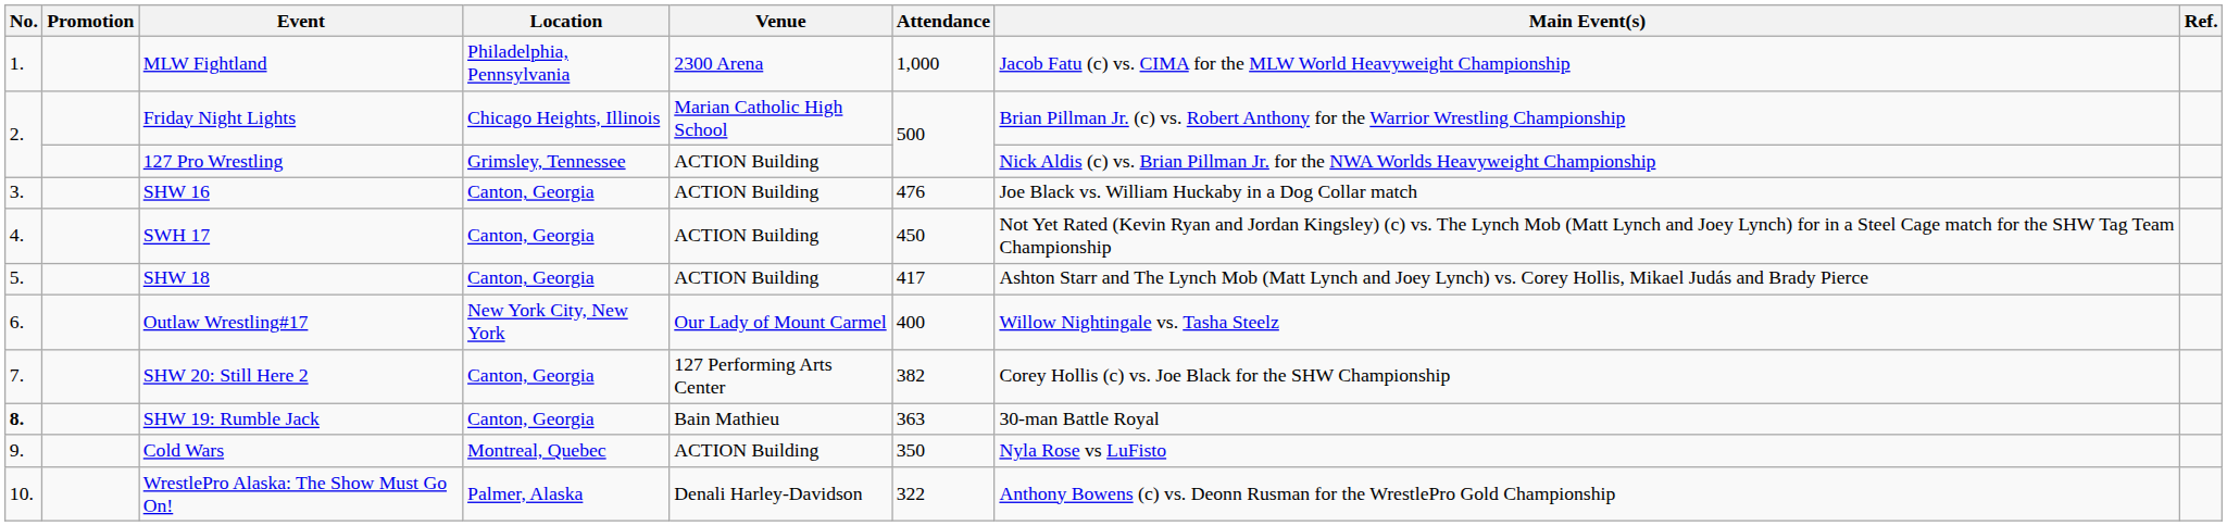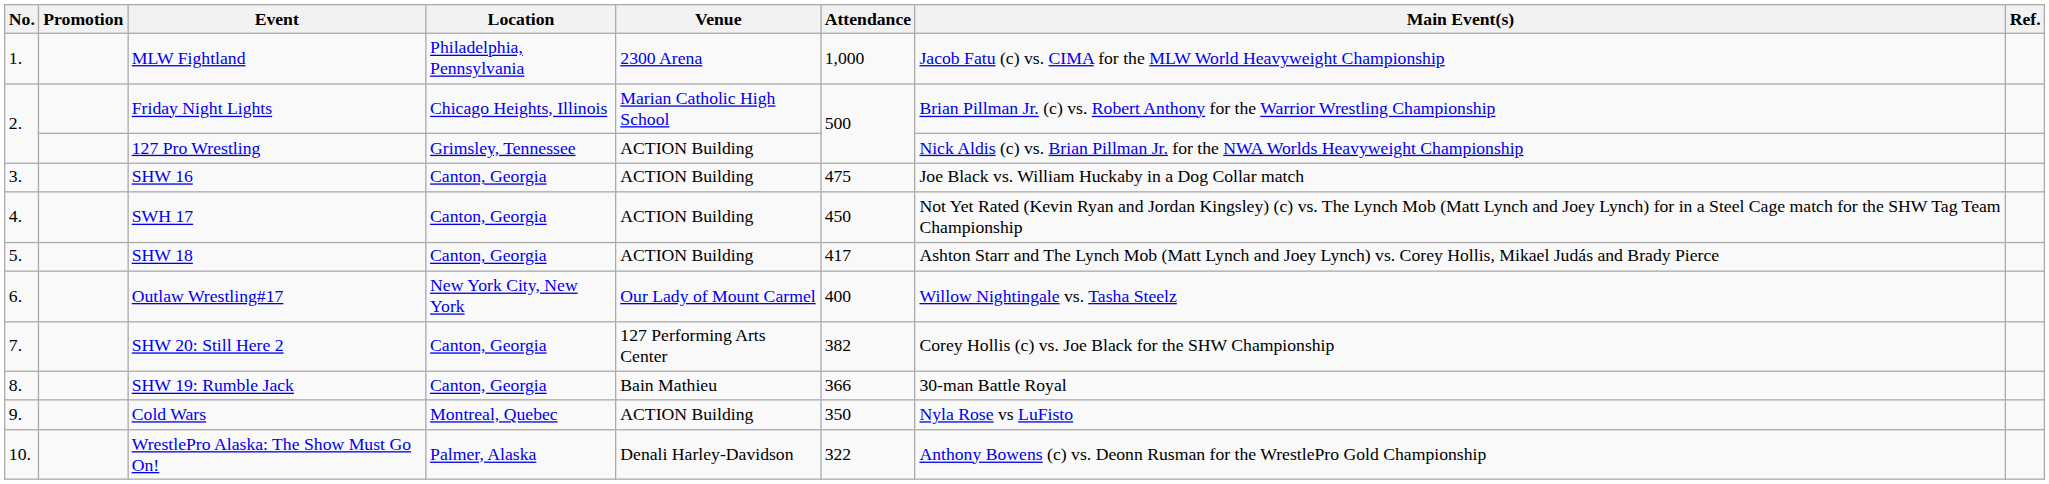SHW 16 | Attendance: 476 -> 475
SHW 19: Rumble Jack | No.: bold -> normal
SHW 19: Rumble Jack | Attendance: 363 -> 366
